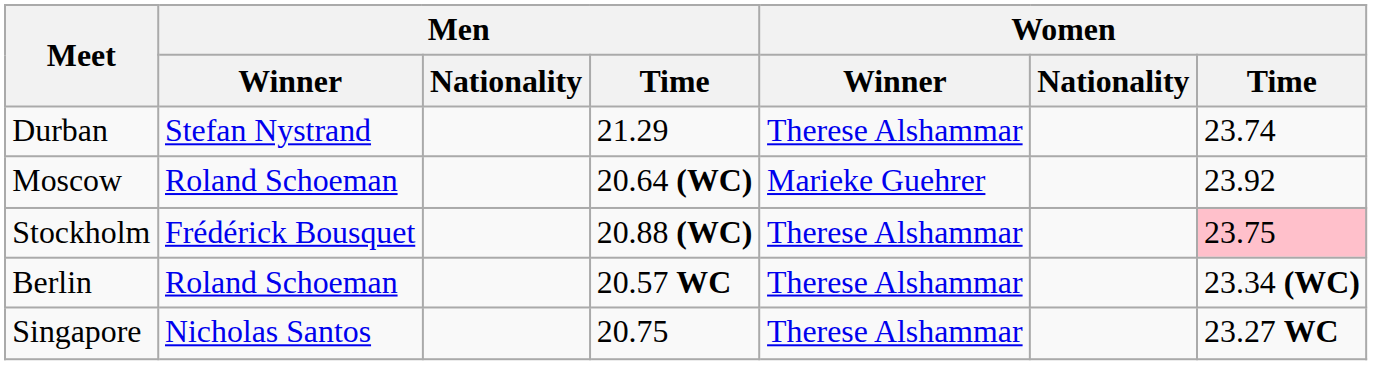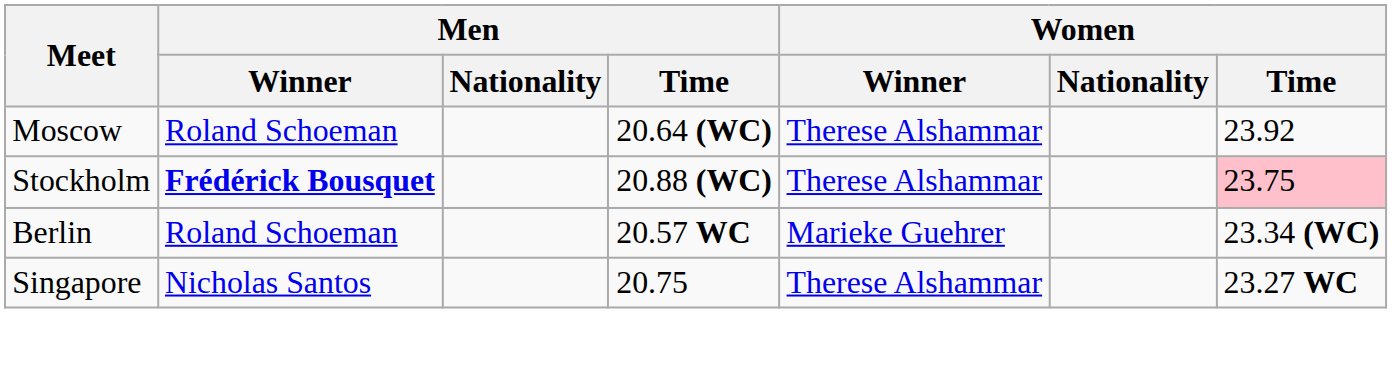- row: Durban | Stefan Nystrand | 21.29 | Therese Alshammar | 23.74
Moscow | Women / Winner: Marieke Guehrer -> Therese Alshammar
Stockholm | Men / Winner: normal -> bold
Berlin | Women / Winner: Therese Alshammar -> Marieke Guehrer
